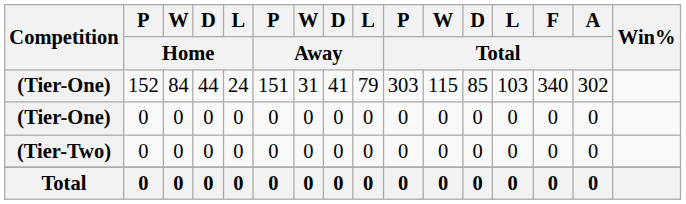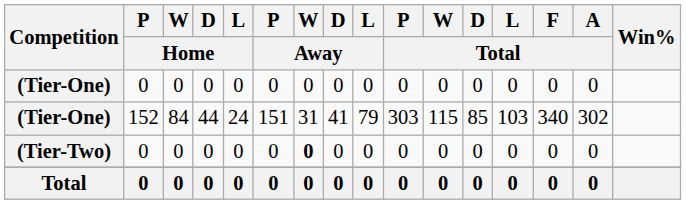rows swapped: (Tier-One) / 152 <-> (Tier-One) / 0
(Tier-Two) | W / Away: normal -> bold
